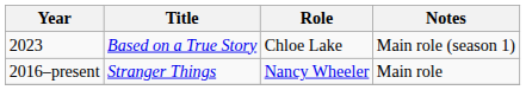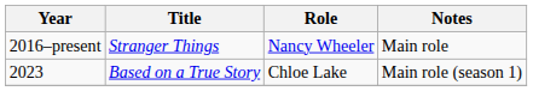rows swapped: 2016–present <-> 2023
